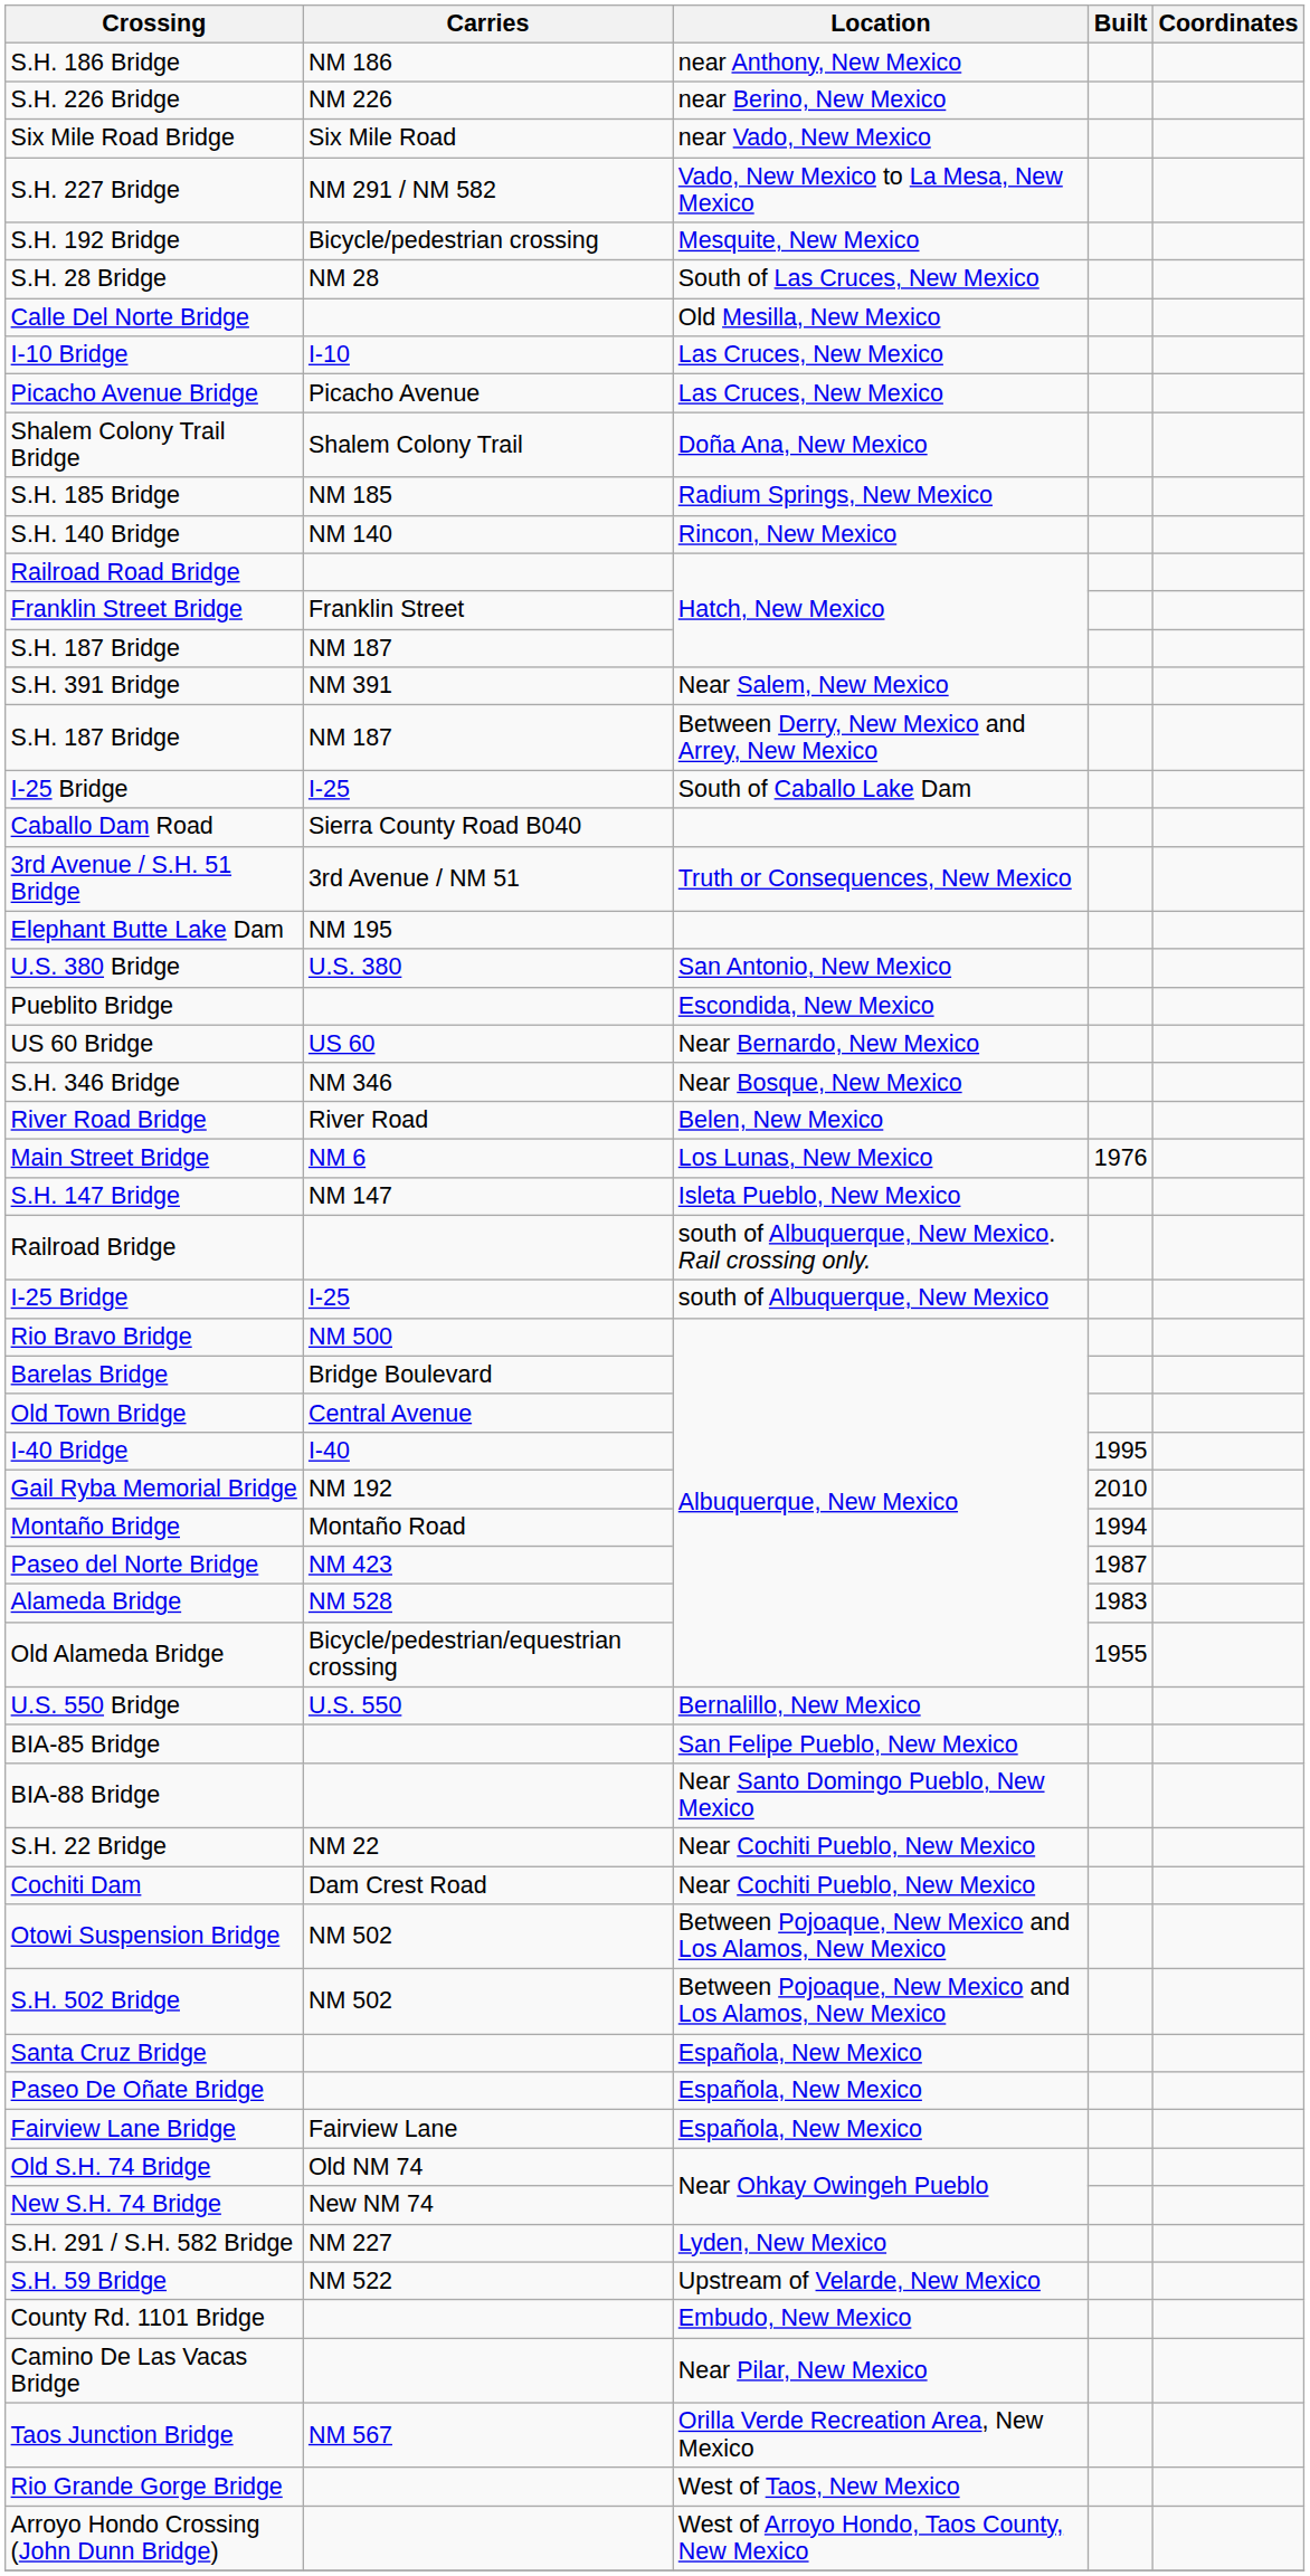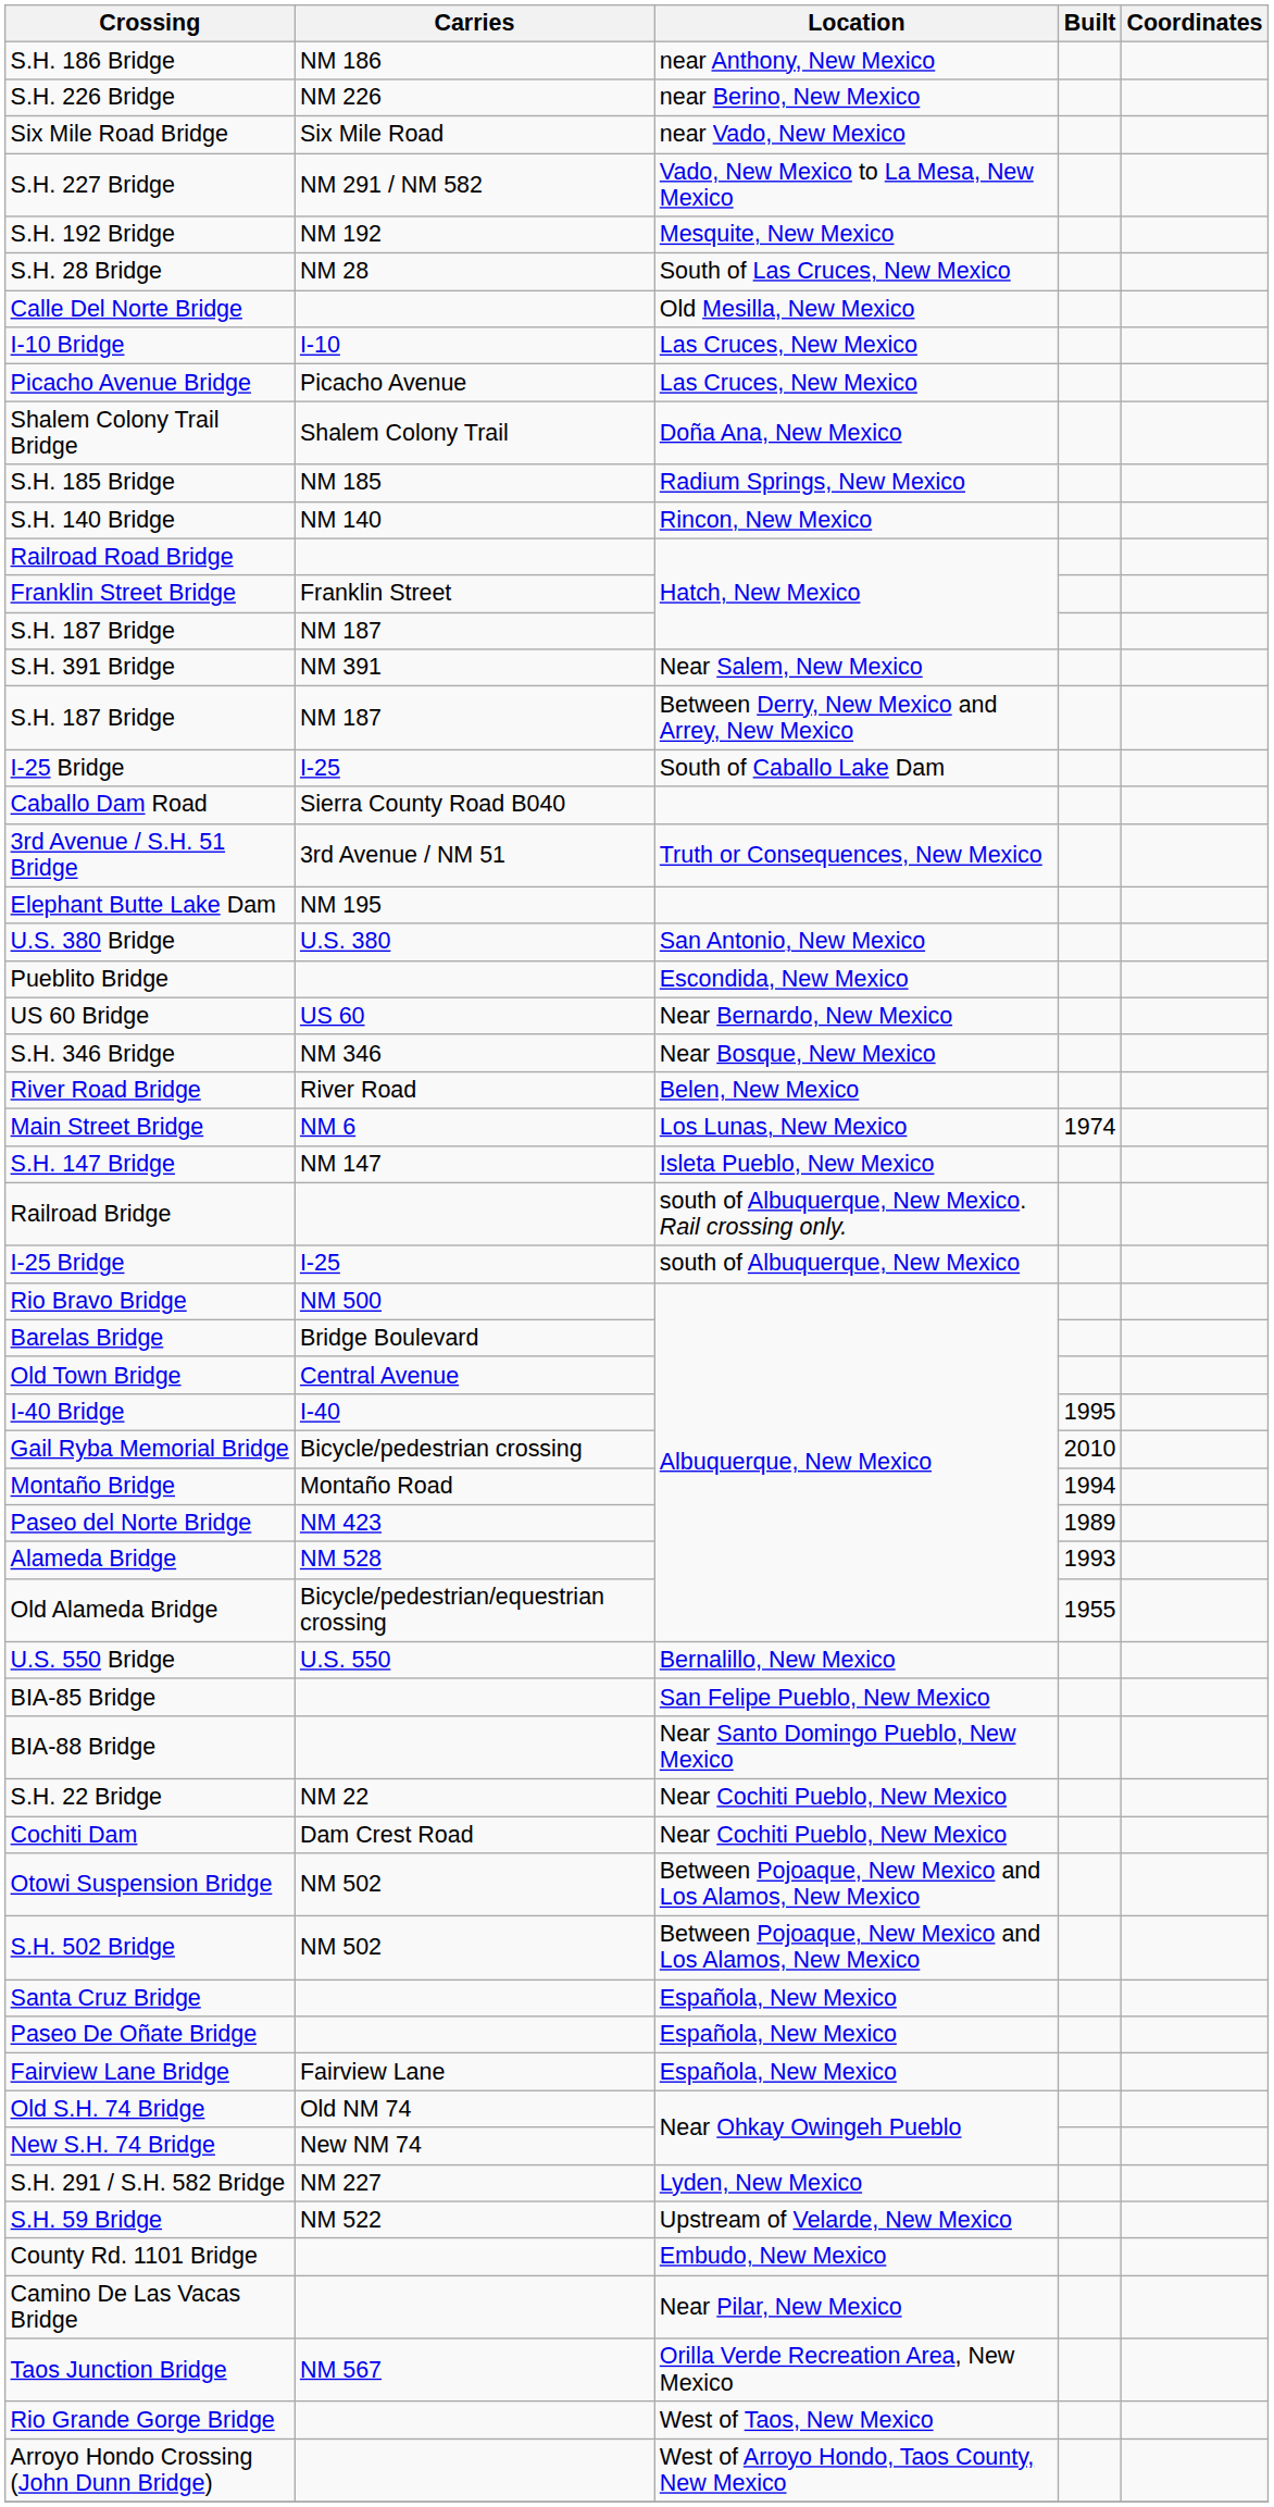S.H. 192 Bridge | Carries: Bicycle/pedestrian crossing -> NM 192
Main Street Bridge | Built: 1976 -> 1974
Gail Ryba Memorial Bridge | Carries: NM 192 -> Bicycle/pedestrian crossing
Paseo del Norte Bridge | Built: 1987 -> 1989
Alameda Bridge | Built: 1983 -> 1993
